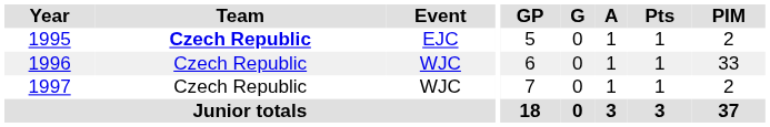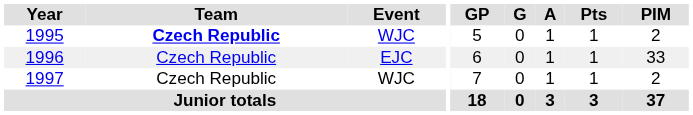1995 | Event: EJC -> WJC
1996 | Event: WJC -> EJC
